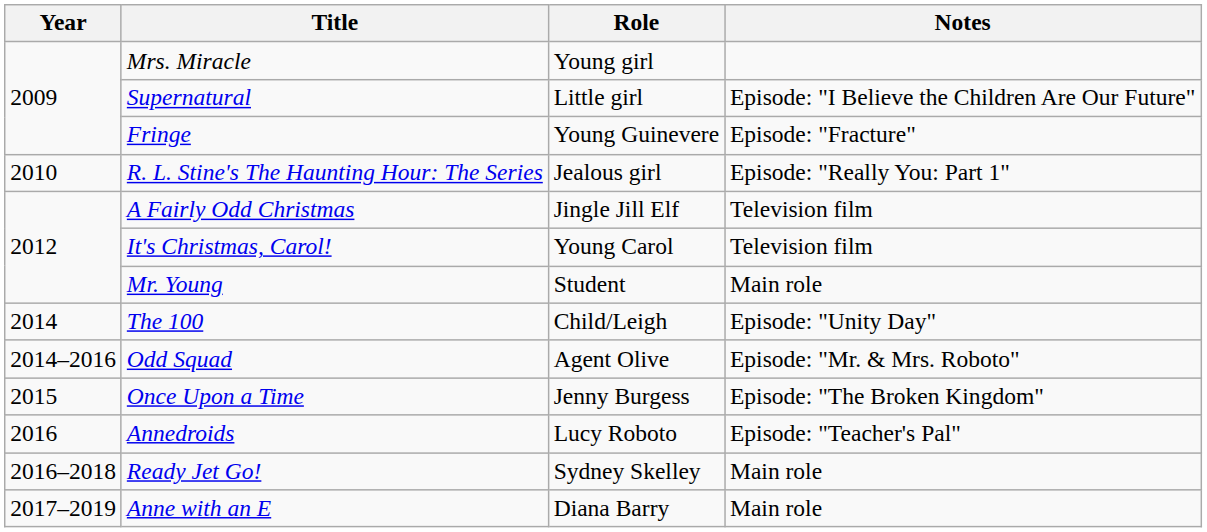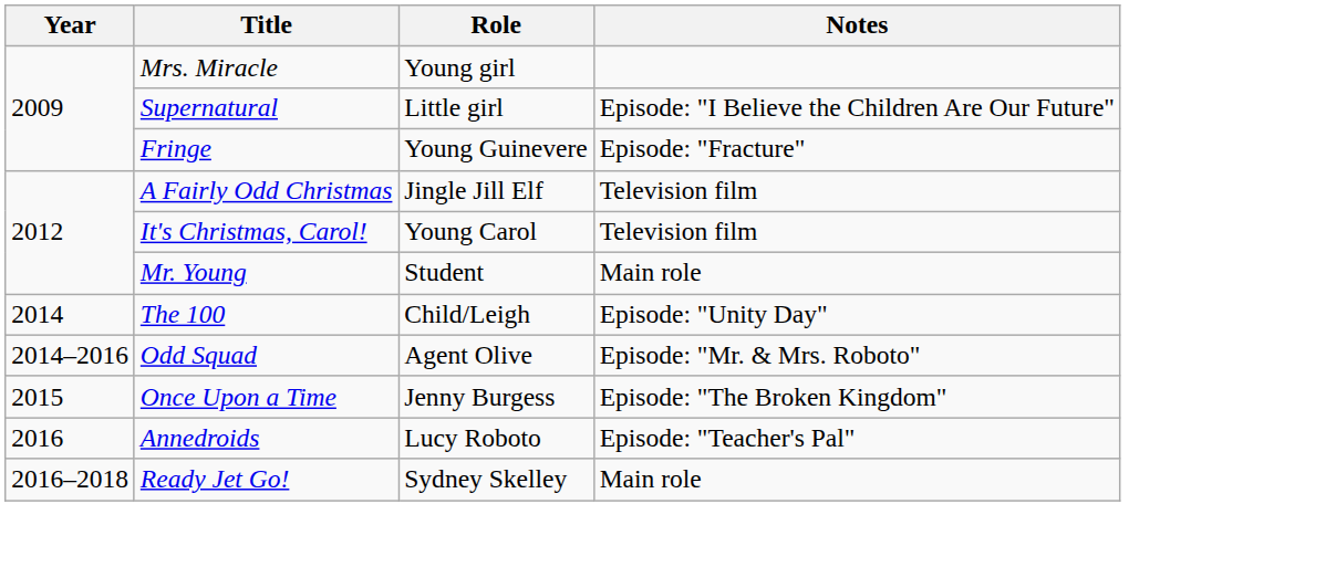- row: 2010 | R. L. Stine's The Haunting Hour: The Series | Jealous girl | Episode: "Really You: Part 1"
- row: 2017–2019 | Anne with an E | Diana Barry | Main role
